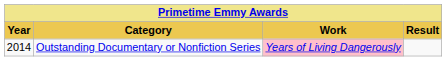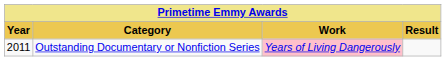Outstanding Documentary or Nonfiction Series | Year: 2014 -> 2011
